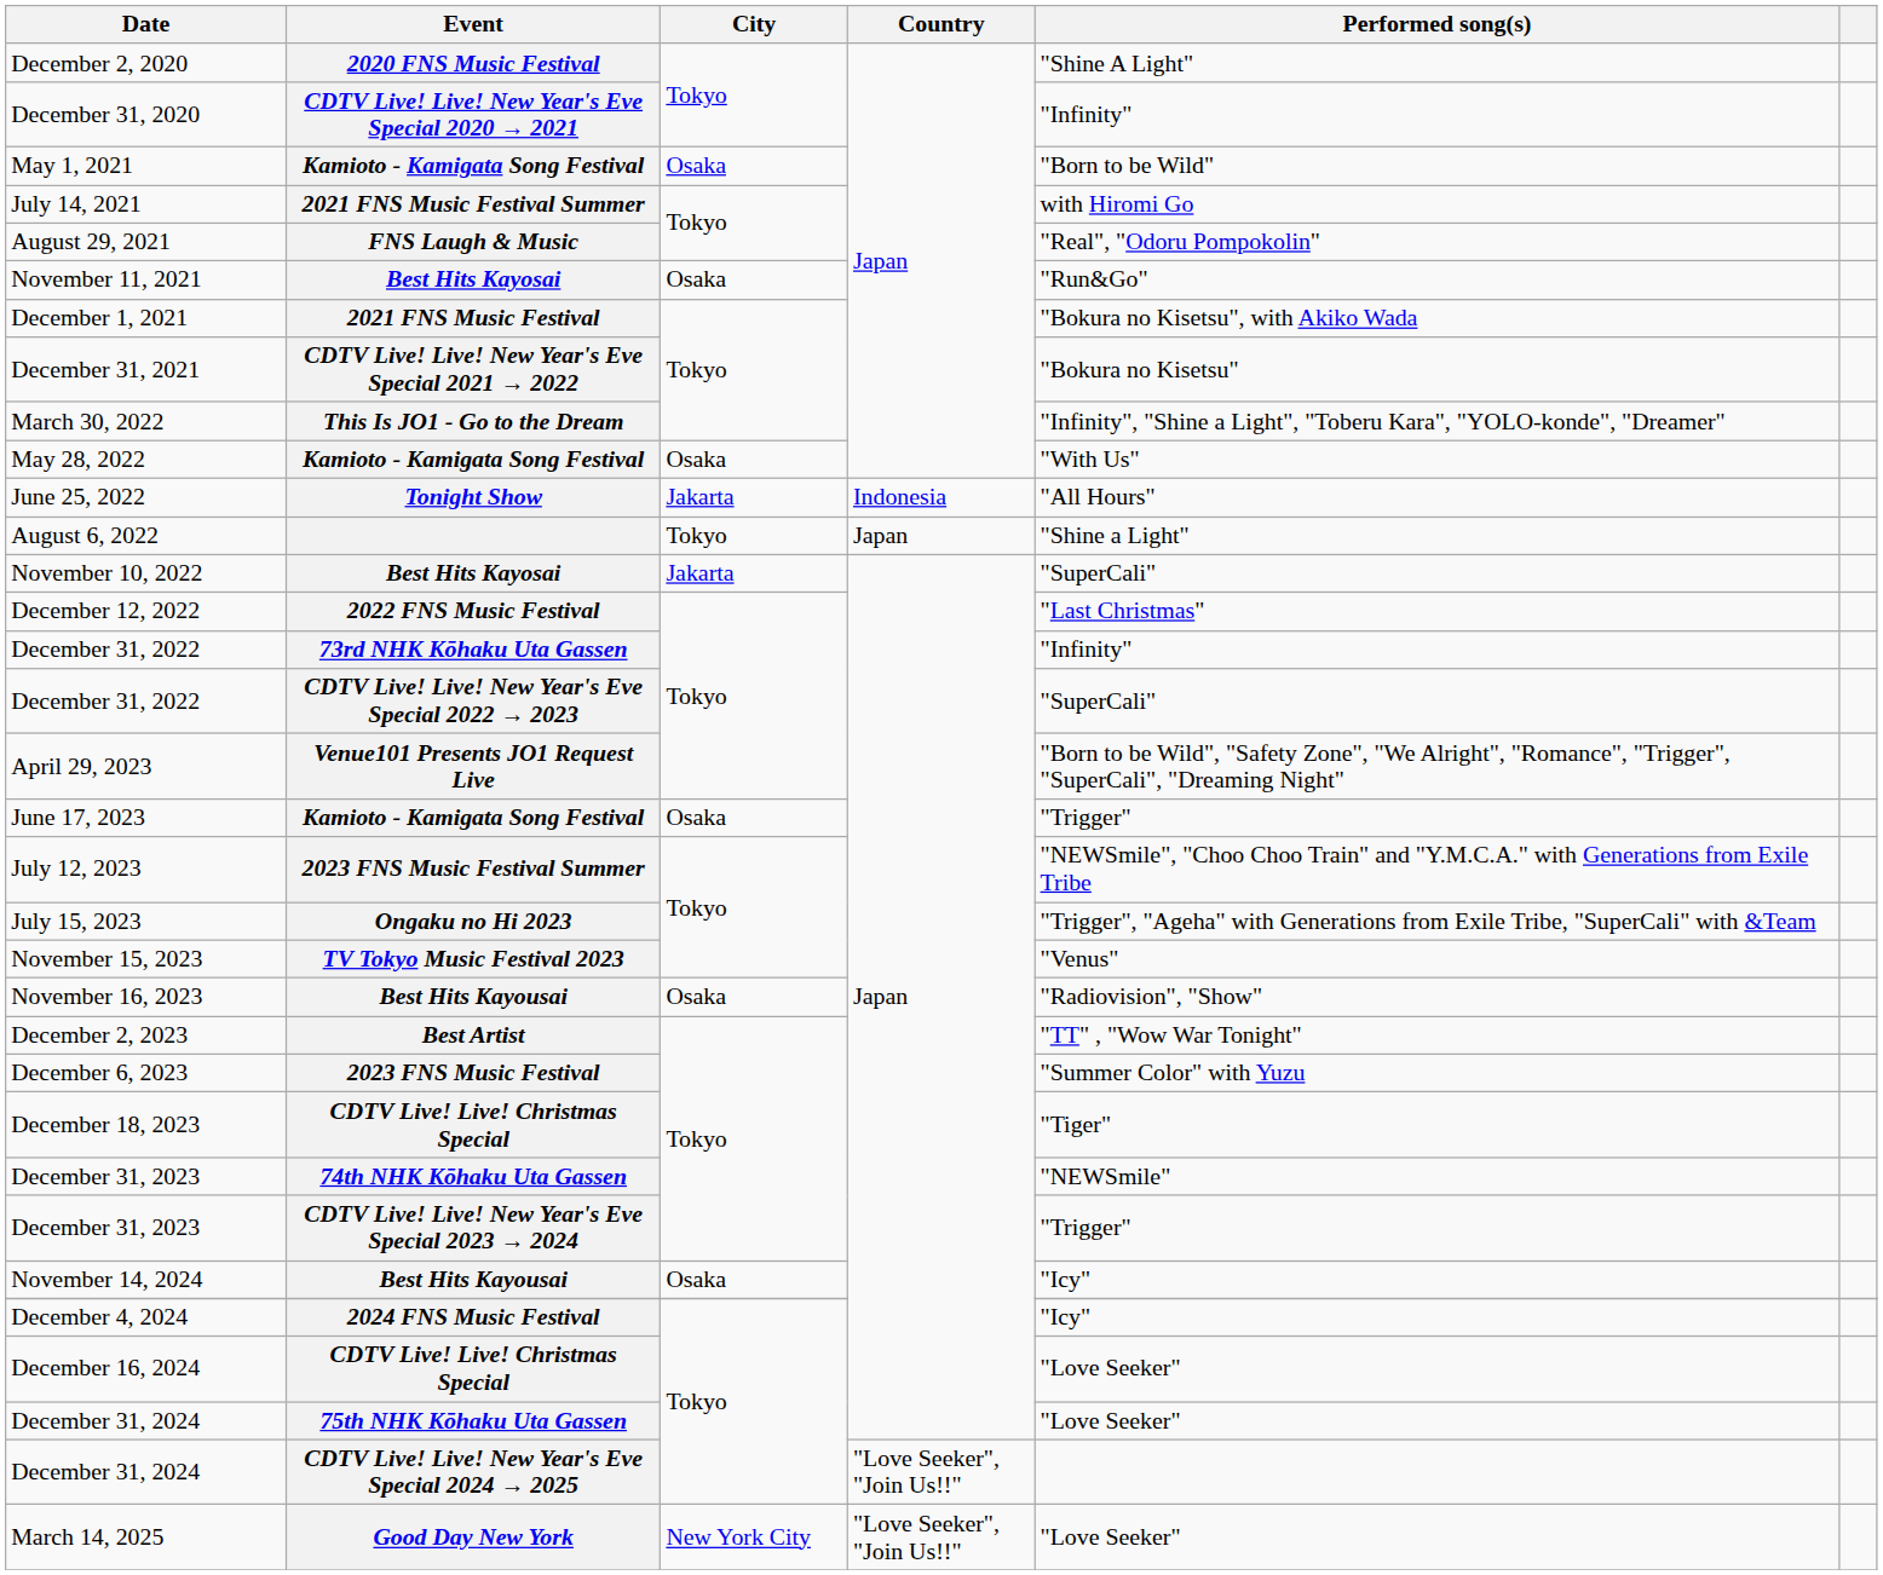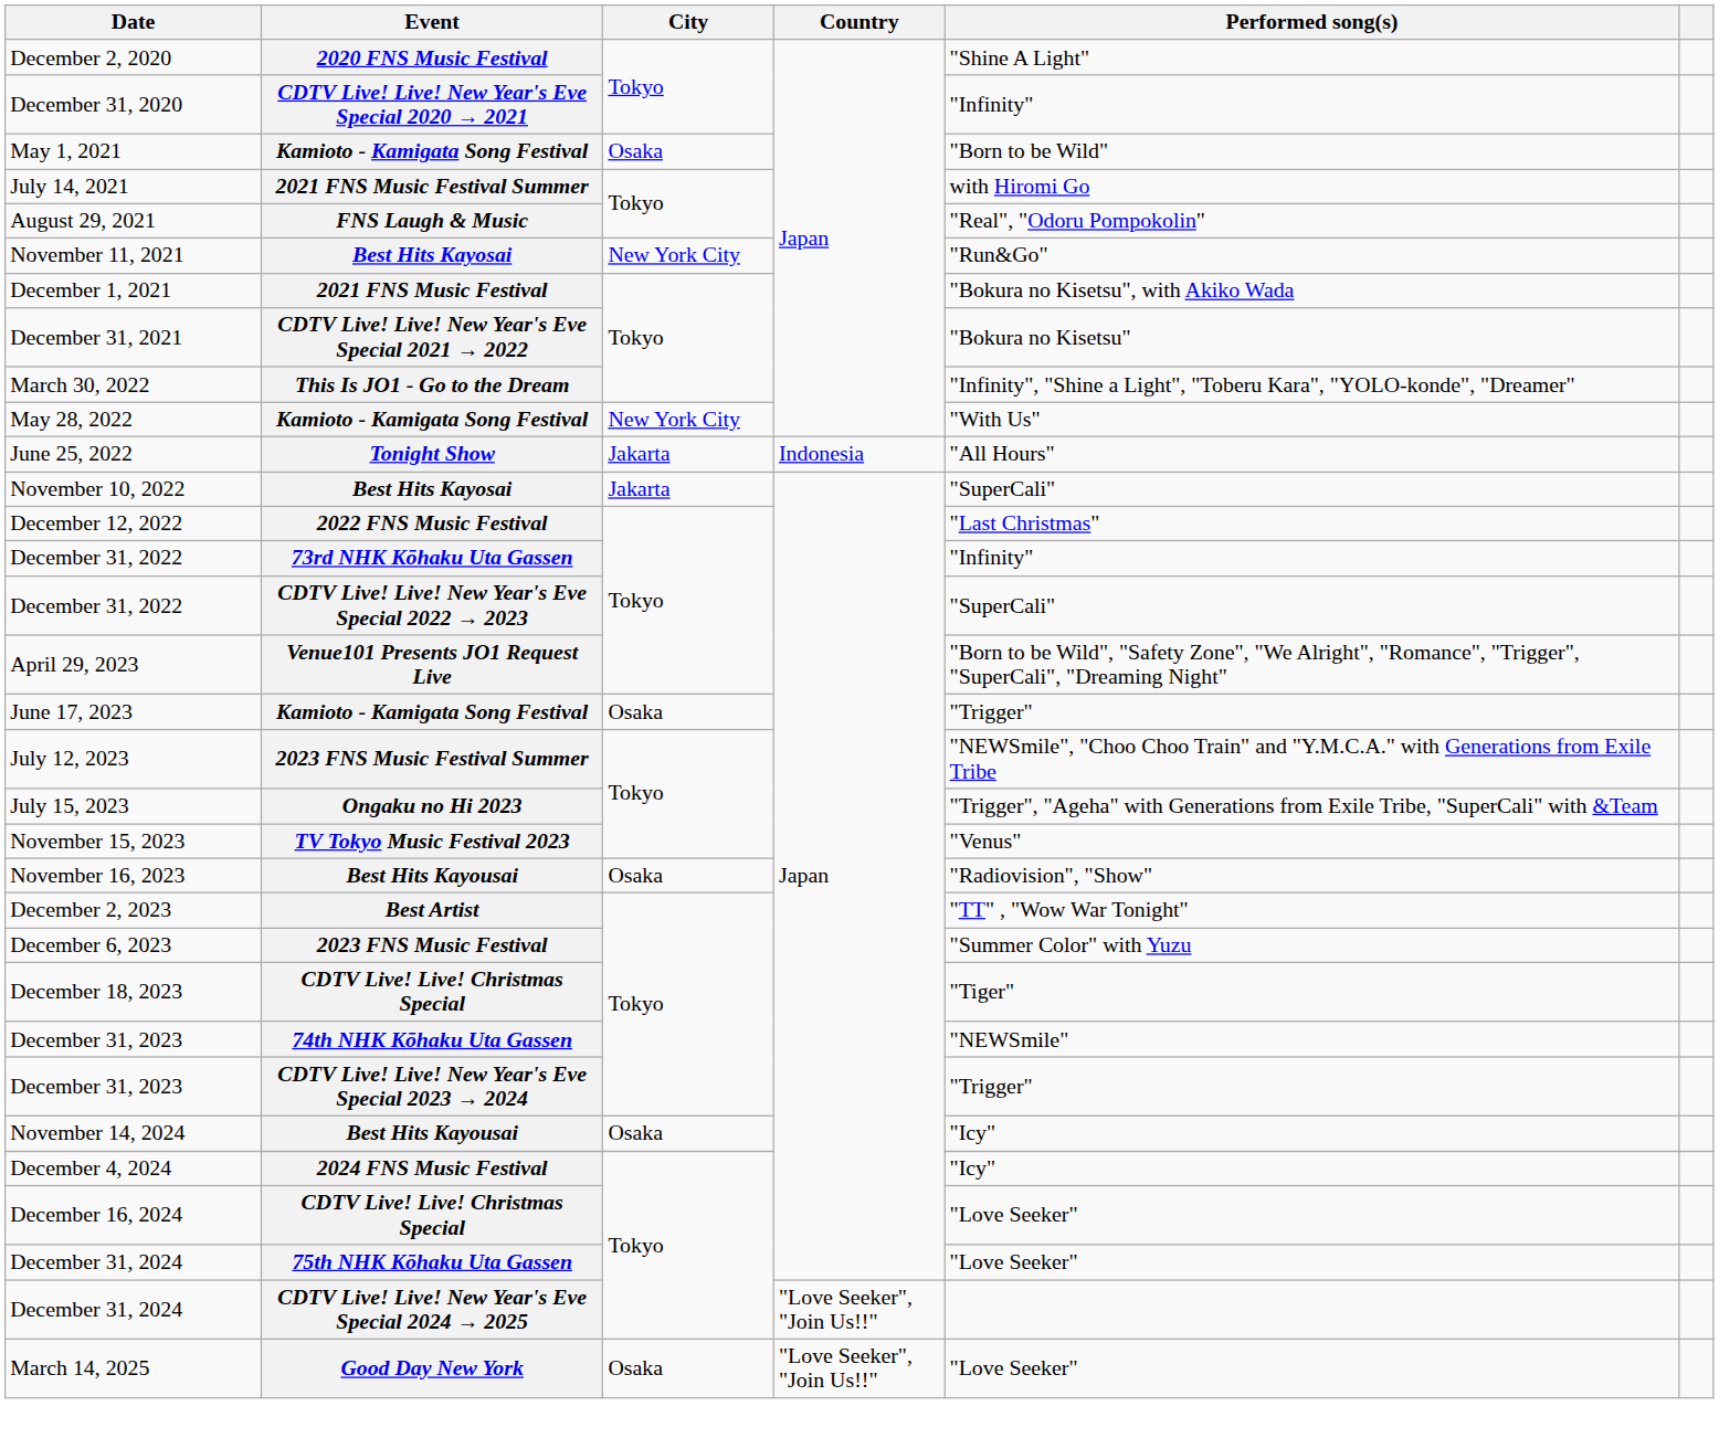November 11, 2021 | City: Osaka -> New York City
May 28, 2022 | City: Osaka -> New York City
- row: August 6, 2022 | Tokyo | Japan | "Shine a Light"
March 14, 2025 | City: New York City -> Osaka
